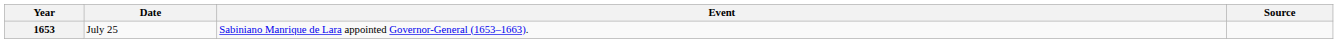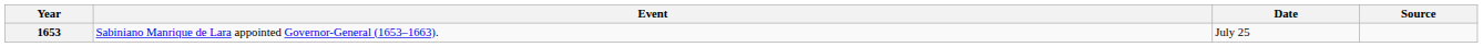columns swapped: Date <-> Event
